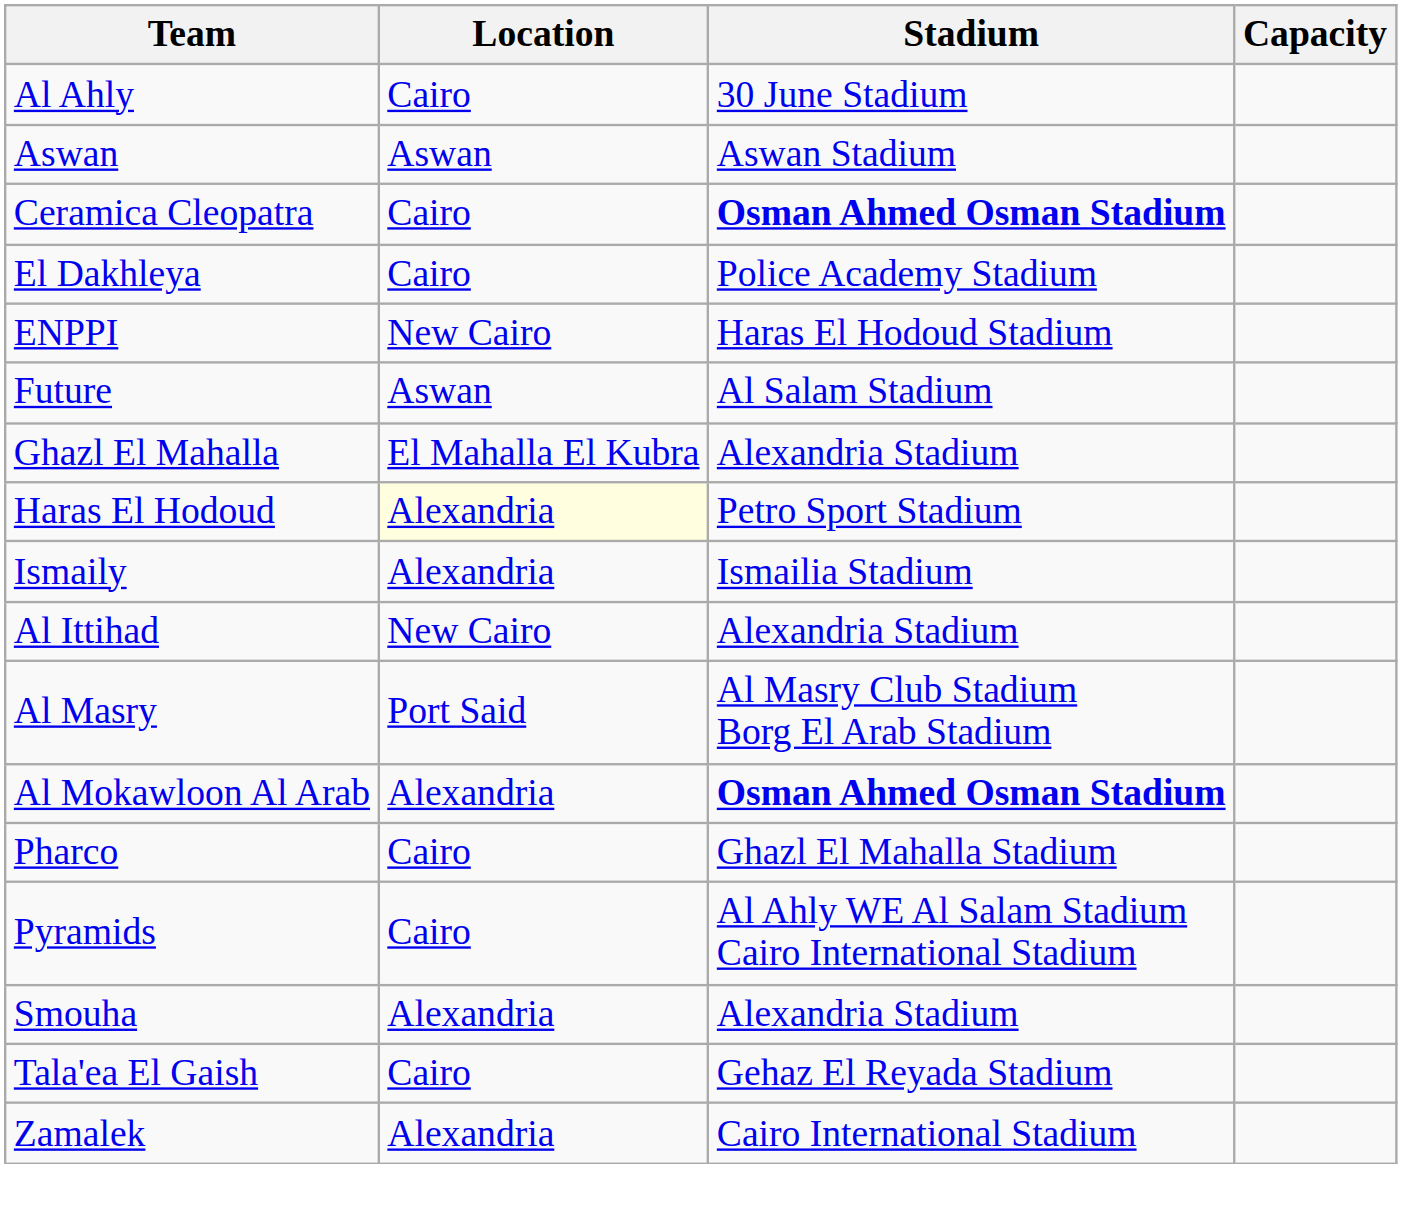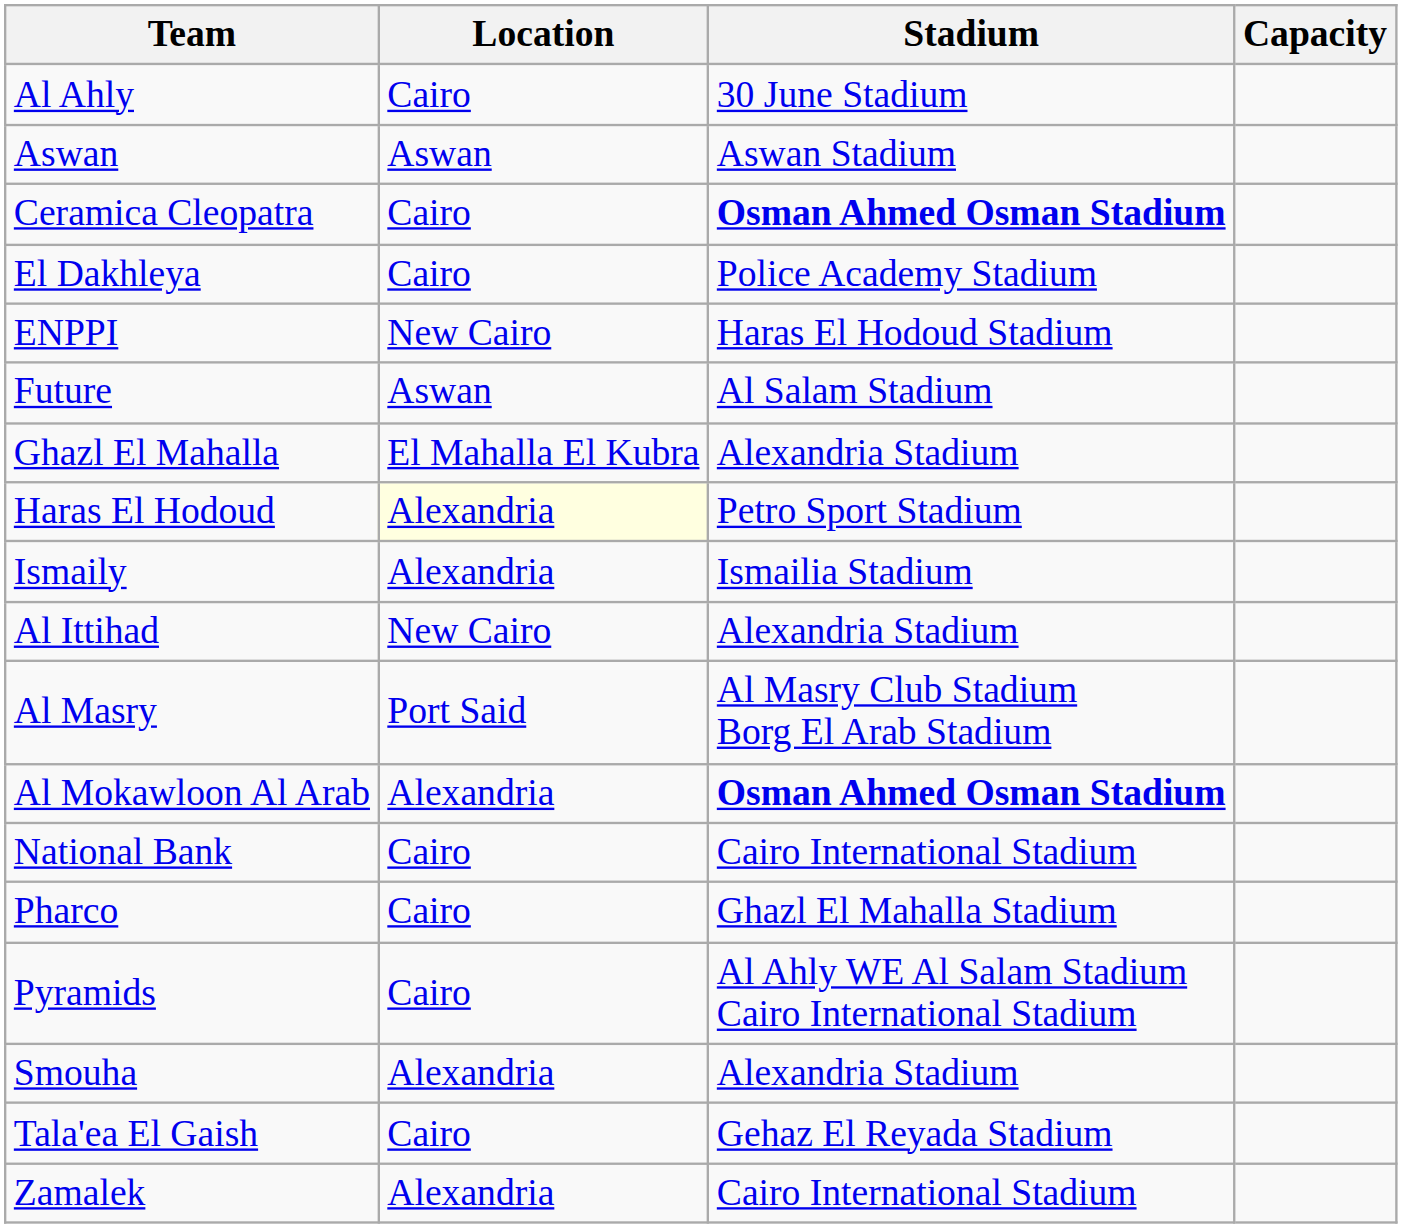+ row: National Bank | Cairo | Cairo International Stadium
